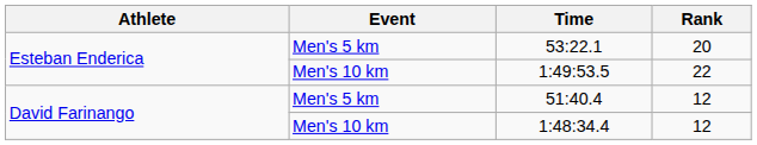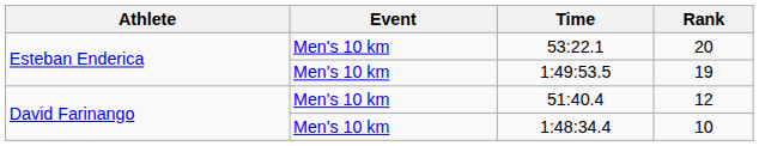53:22.1 | Event: Men's 5 km -> Men's 10 km
1:49:53.5 | Rank: 22 -> 19
51:40.4 | Event: Men's 5 km -> Men's 10 km
1:48:34.4 | Rank: 12 -> 10
